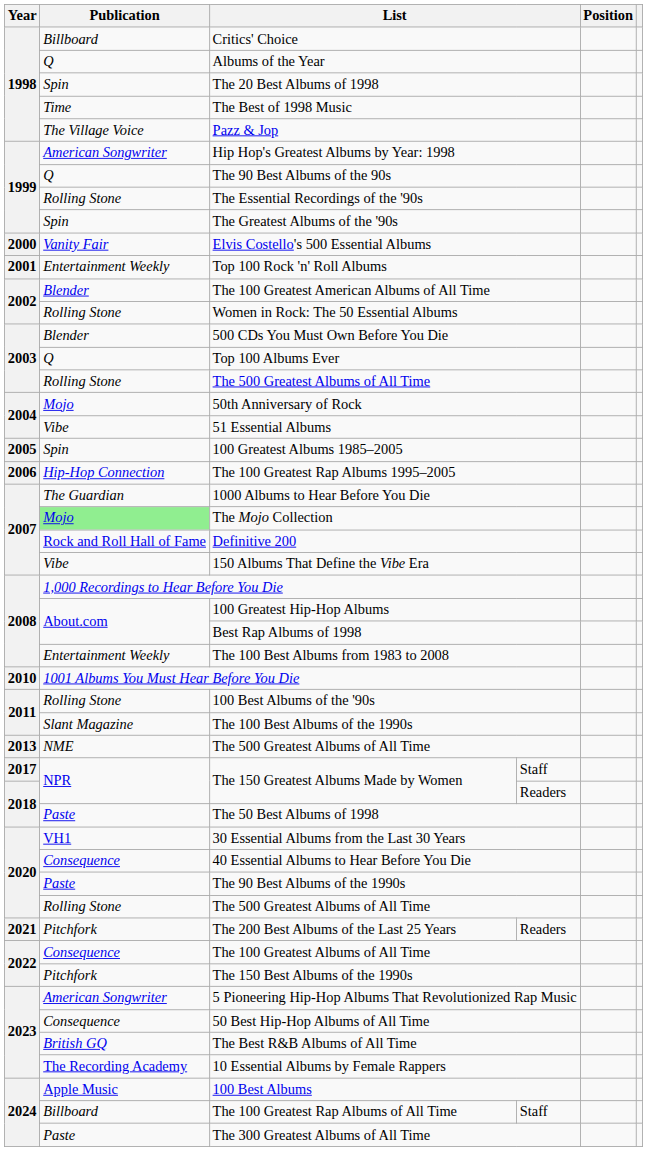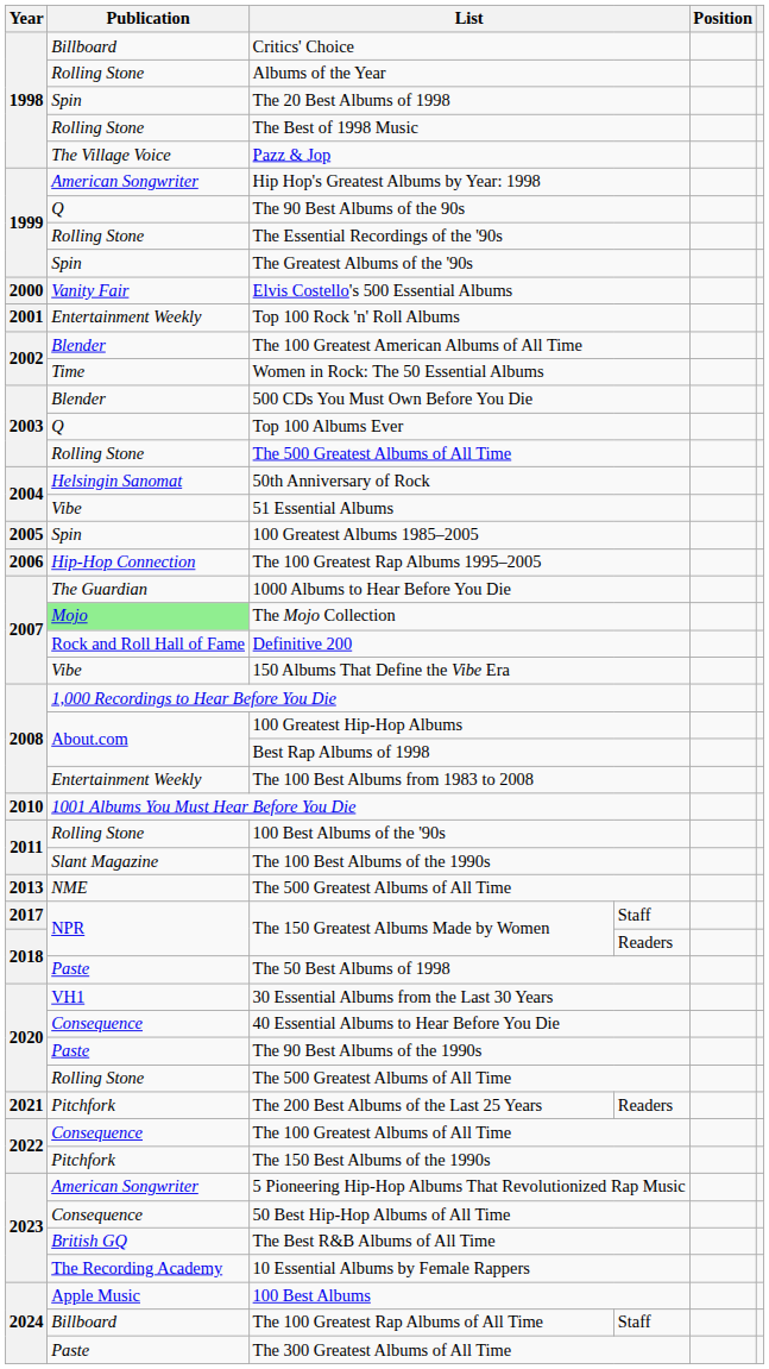Albums of the Year | Publication: Q -> Rolling Stone
The Best of 1998 Music | Publication: Time -> Rolling Stone
Women in Rock: The 50 Essential Albums | Publication: Rolling Stone -> Time
50th Anniversary of Rock | Publication: Mojo -> Helsingin Sanomat
